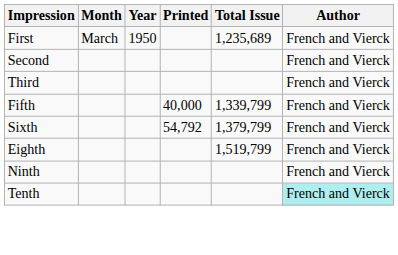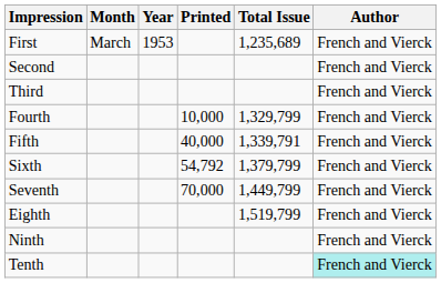First | Year: 1950 -> 1953
+ row: Fourth | 10,000 | 1,329,799 | French and Vierck
Fifth | Total Issue: 1,339,799 -> 1,339,791
+ row: Seventh | 70,000 | 1,449,799 | French and Vierck
